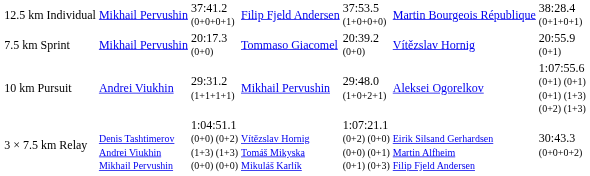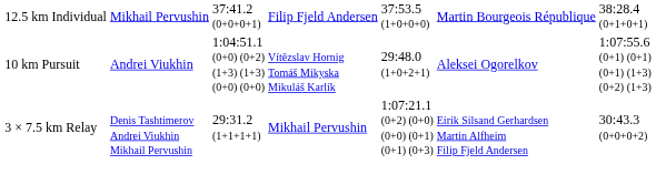- row: 7.5 km Sprint | Mikhail Pervushin | 20:17.3 (0+0) | Tommaso Giacomel | 20:39.2 (0+0) | Vítězslav Hornig | 20:55.9 (0+1)
10 km Pursuit | column 3: 29:31.2 (1+1+1+1) -> 1:04:51.1 (0+0) (0+2) (1+3) (1+3) (0+0) (0+0)
10 km Pursuit | column 4: Mikhail Pervushin -> Vítězslav Hornig Tomáš Mikyska Mikuláš Karlík
3 × 7.5 km Relay | column 3: 1:04:51.1 (0+0) (0+2) (1+3) (1+3) (0+0) (0+0) -> 29:31.2 (1+1+1+1)
3 × 7.5 km Relay | column 4: Vítězslav Hornig Tomáš Mikyska Mikuláš Karlík -> Mikhail Pervushin
